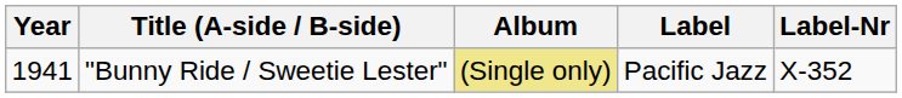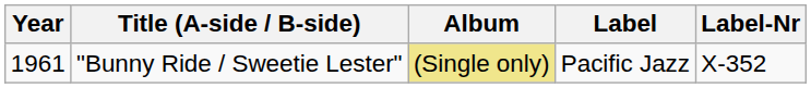"Bunny Ride / Sweetie Lester" | Year: 1941 -> 1961
